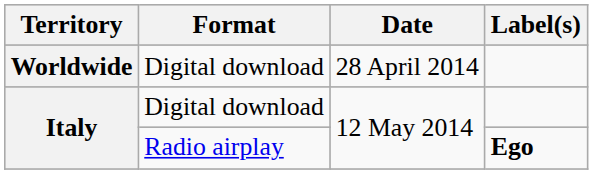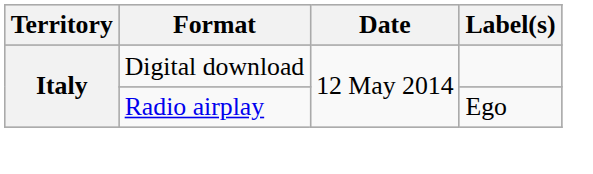- row: Worldwide | Digital download | 28 April 2014
Italy / Radio airplay | Label(s): bold -> normal
